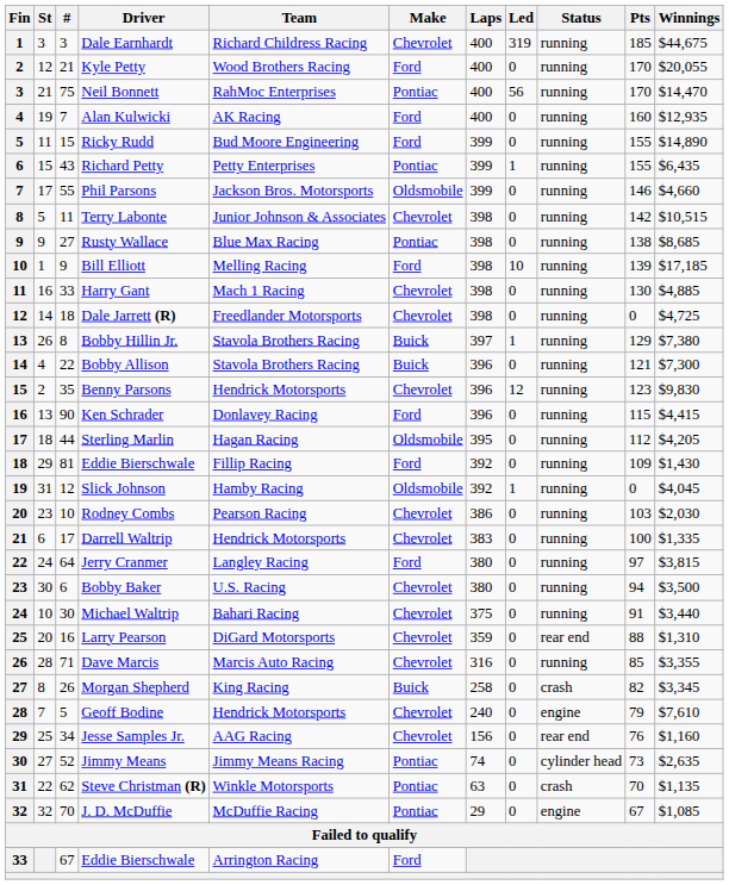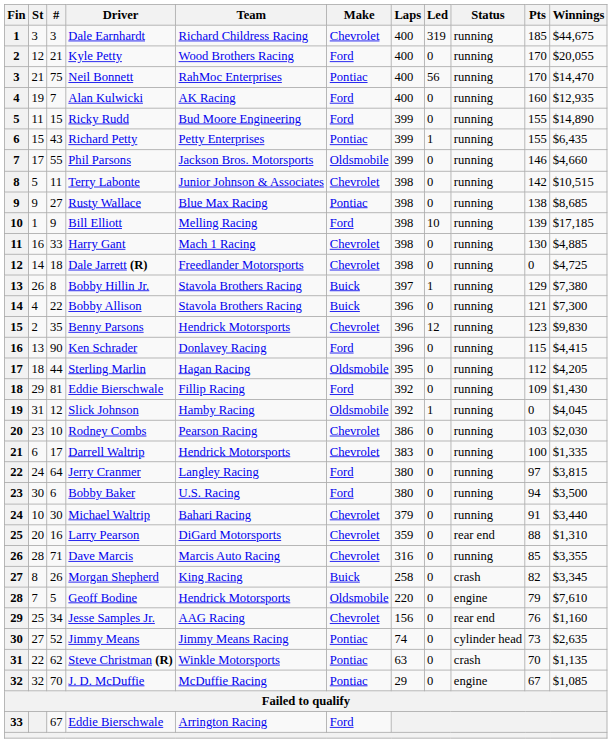Bobby Baker | Make: Chevrolet -> Ford
Michael Waltrip | Laps: 375 -> 379
Geoff Bodine | Make: Chevrolet -> Oldsmobile
Geoff Bodine | Laps: 240 -> 220
